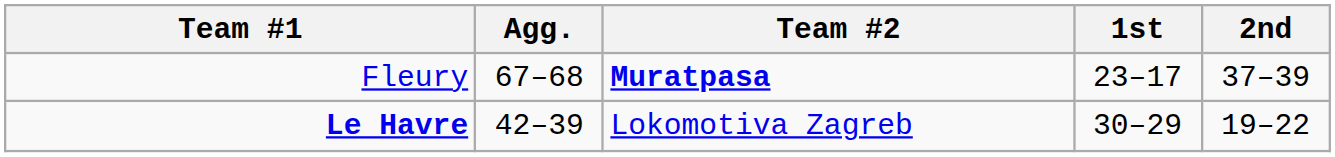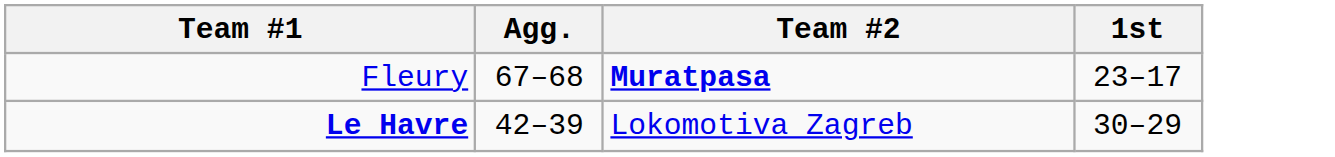- column: 2nd | 37–39 | 19–22
